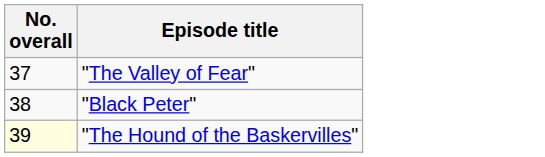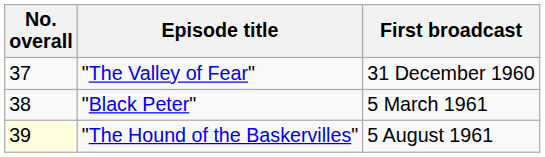+ column: First broadcast | 31 December 1960 | 5 March 1961 | 5 August 1961
